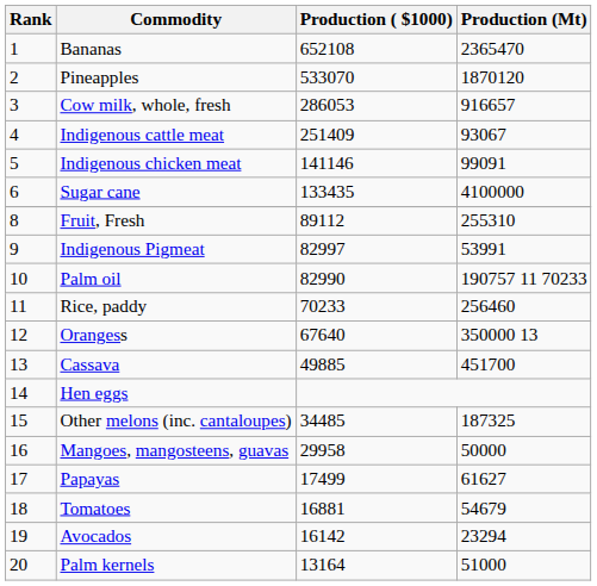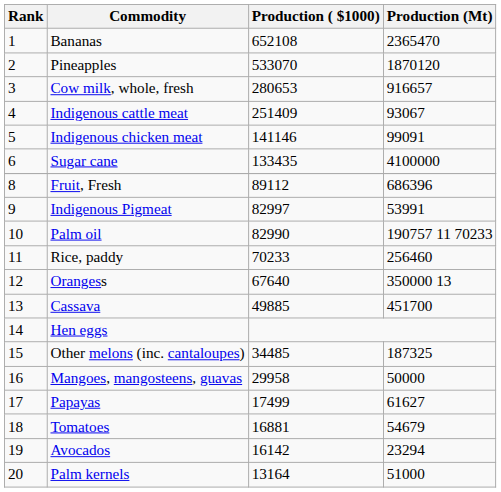Cow milk, whole, fresh | Production ( $1000): 286053 -> 280653
Fruit, Fresh | Production (Mt): 255310 -> 686396
